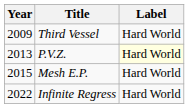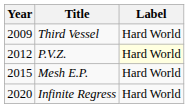P.V.Z. | Year: 2013 -> 2012
Infinite Regress | Year: 2022 -> 2020
